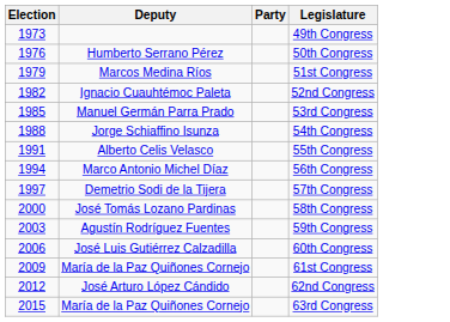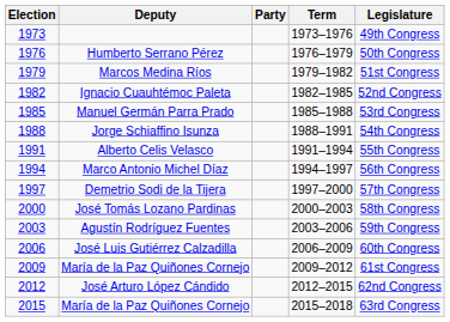+ column: Term | 1973–1976 | 1976–1979 | 1979–1982 | 1982–1985 | 1985–1988 | 1988–1991 | 1991–1994 | 1994–1997 | 1997–2000 | 2000–2003 | 2003–2006 | 2006–2009 | 2009–2012 | 2012–2015 | 2015–2018
